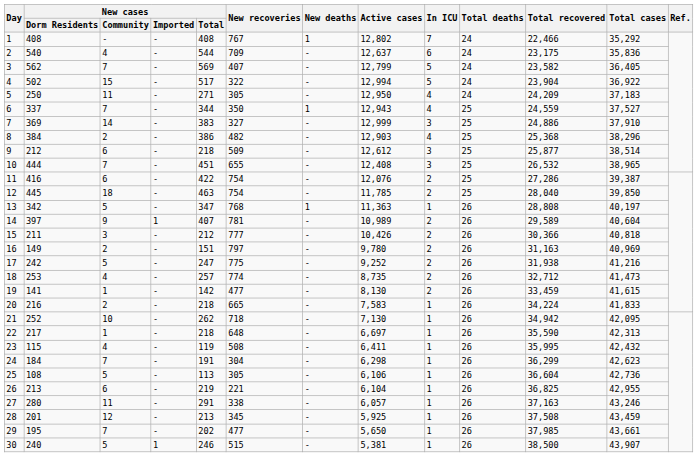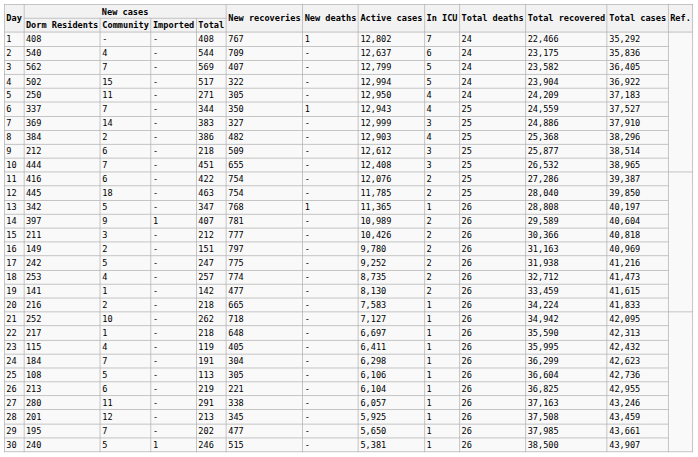13 | Active cases: 11,363 -> 11,365
21 | Active cases: 7,130 -> 7,127
23 | New recoveries: 508 -> 405
